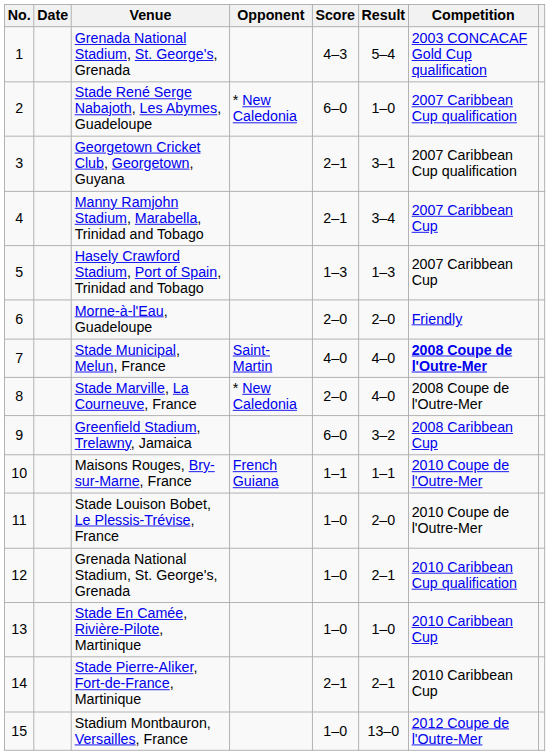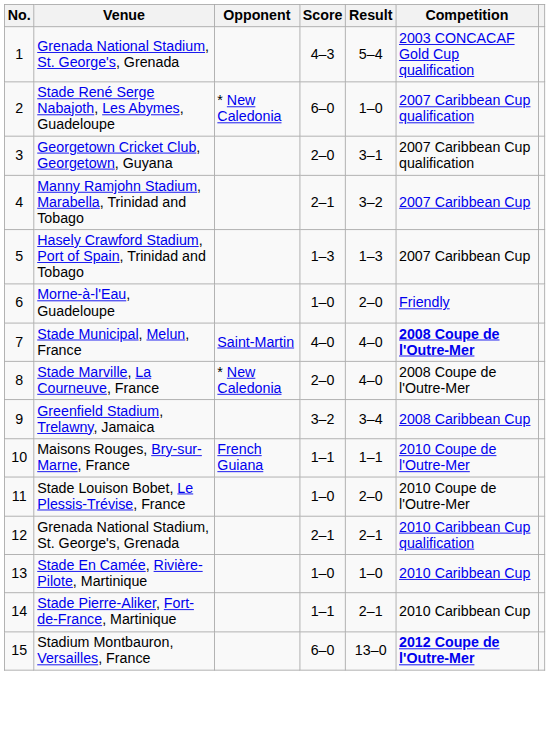- column: Date
Georgetown Cricket Club, Georgetown, Guyana | Score: 2–1 -> 2–0
Manny Ramjohn Stadium, Marabella, Trinidad and Tobago | Result: 3–4 -> 3–2
Morne-à-l'Eau, Guadeloupe | Score: 2–0 -> 1–0
Greenfield Stadium, Trelawny, Jamaica | Score: 6–0 -> 3–2
Greenfield Stadium, Trelawny, Jamaica | Result: 3–2 -> 3–4
12 / Grenada National Stadium, St. George's, Grenada | Score: 1–0 -> 2–1
Stade Pierre-Aliker, Fort-de-France, Martinique | Score: 2–1 -> 1–1
Stadium Montbauron, Versailles, France | Score: 1–0 -> 6–0
Stadium Montbauron, Versailles, France | Competition: normal -> bold
